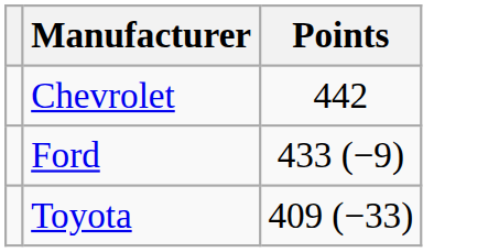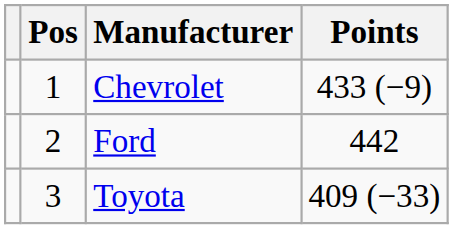+ column: Pos | 1 | 2 | 3
Chevrolet | Points: 442 -> 433 (−9)
Ford | Points: 433 (−9) -> 442
